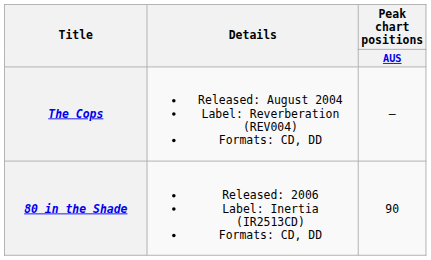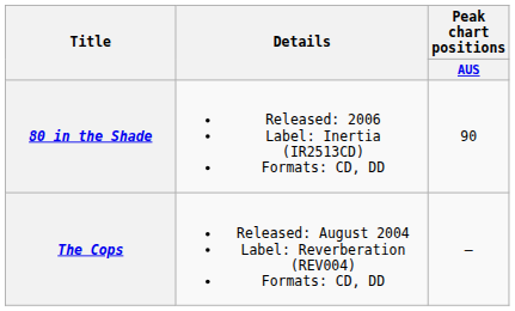rows swapped: The Cops <-> 80 in the Shade
